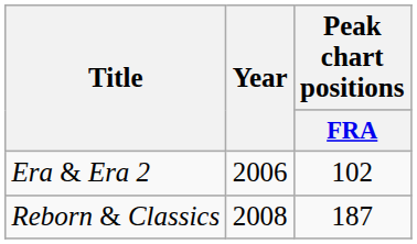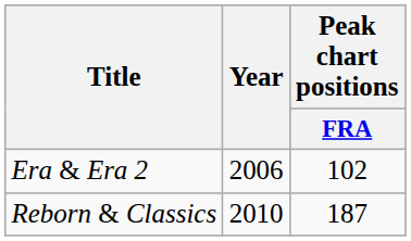Reborn & Classics | Year: 2008 -> 2010
